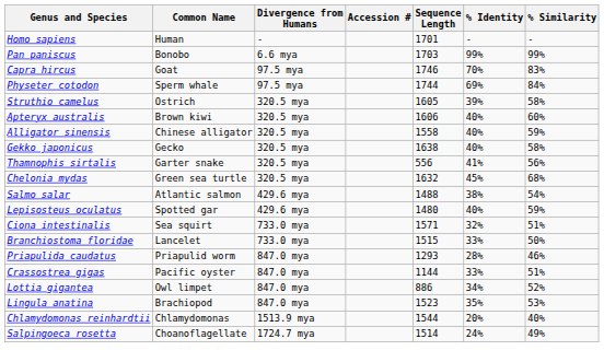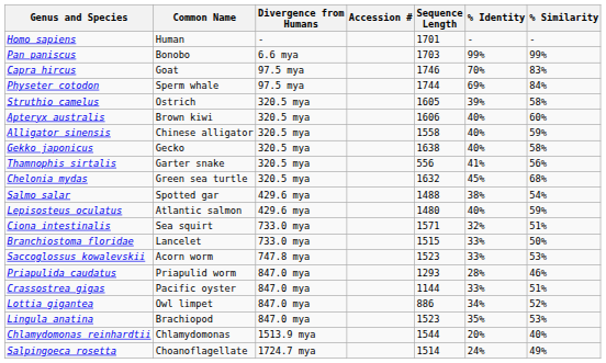Salmo salar | Common Name: Atlantic salmon -> Spotted gar
Lepisosteus oculatus | Common Name: Spotted gar -> Atlantic salmon
+ row: Saccoglossus kowalevskii | Acorn worm | 747.8 mya | 1523 | 33% | 53%
